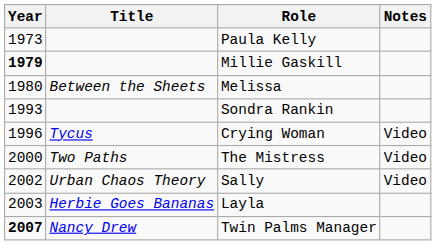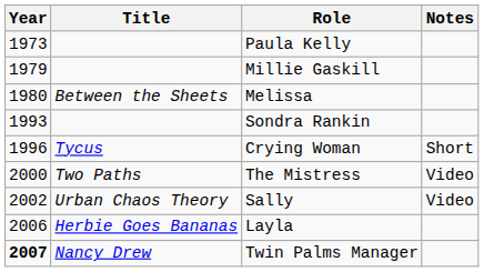Millie Gaskill | Year: bold -> normal
Crying Woman | Notes: Video -> Short
Layla | Year: 2003 -> 2006
